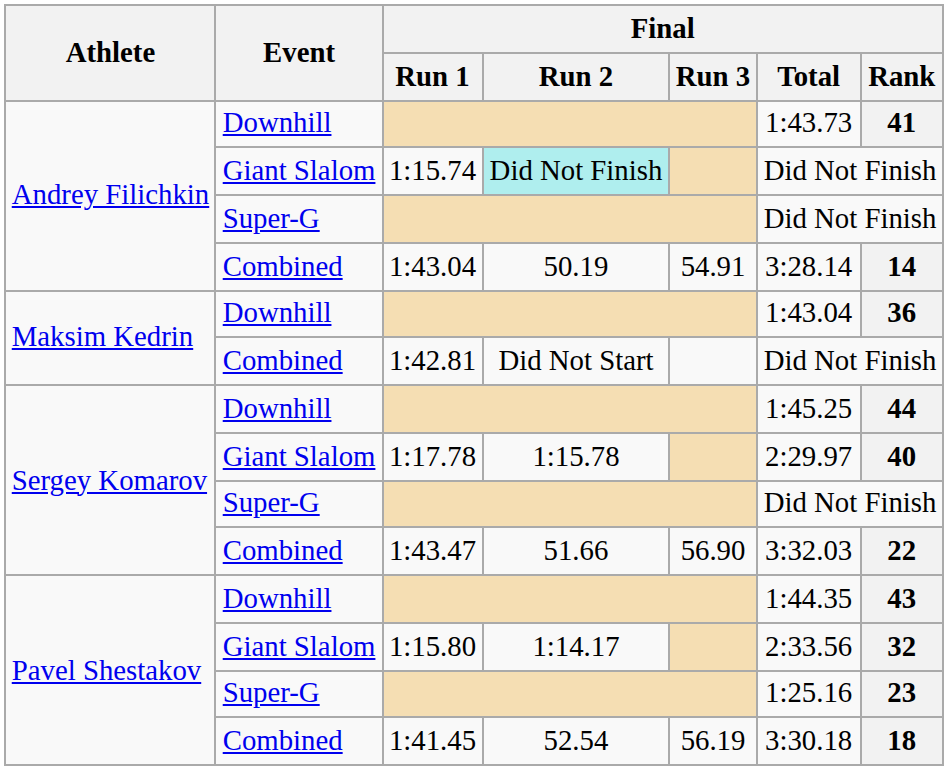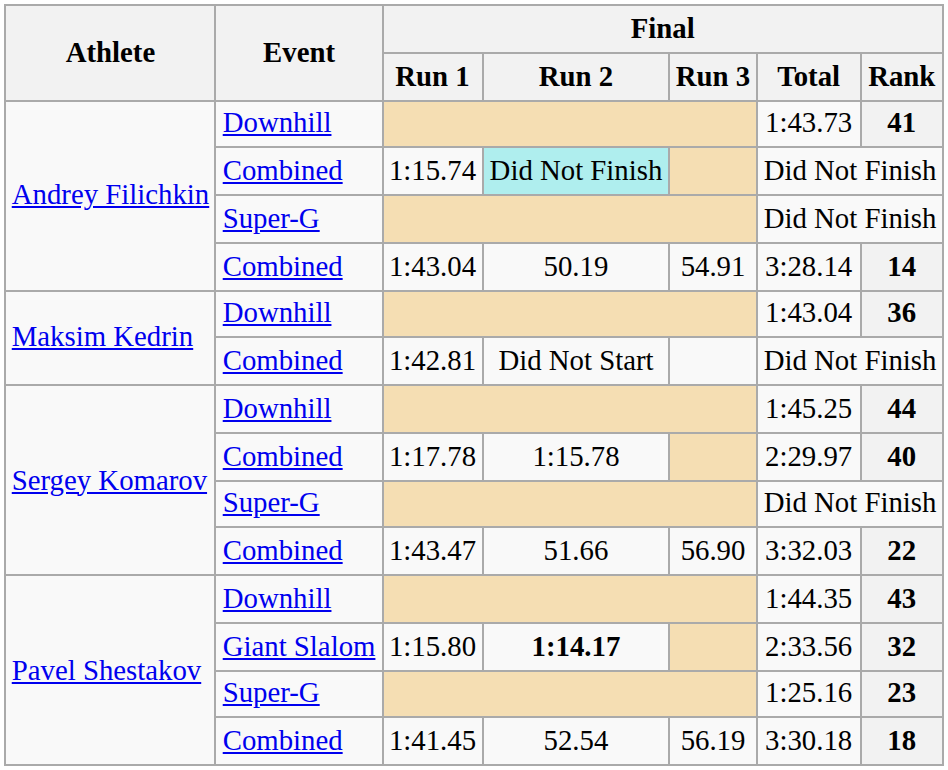1:15.74 | Event: Giant Slalom -> Combined
1:17.78 | Event: Giant Slalom -> Combined
1:15.80 | Final / Run 2: normal -> bold
